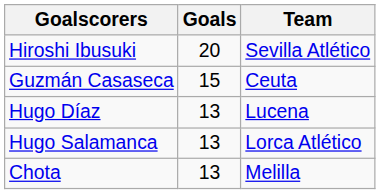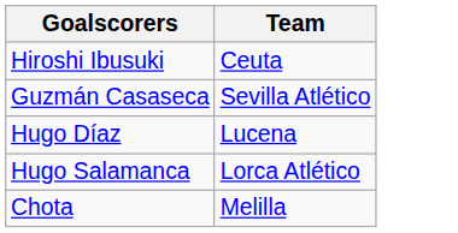- column: Goals | 20 | 15 | 13 | 13 | 13
Hiroshi Ibusuki | Team: Sevilla Atlético -> Ceuta
Guzmán Casaseca | Team: Ceuta -> Sevilla Atlético
